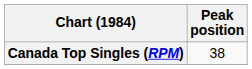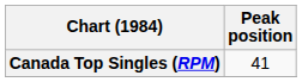Canada Top Singles (RPM) | Peak position: 38 -> 41
